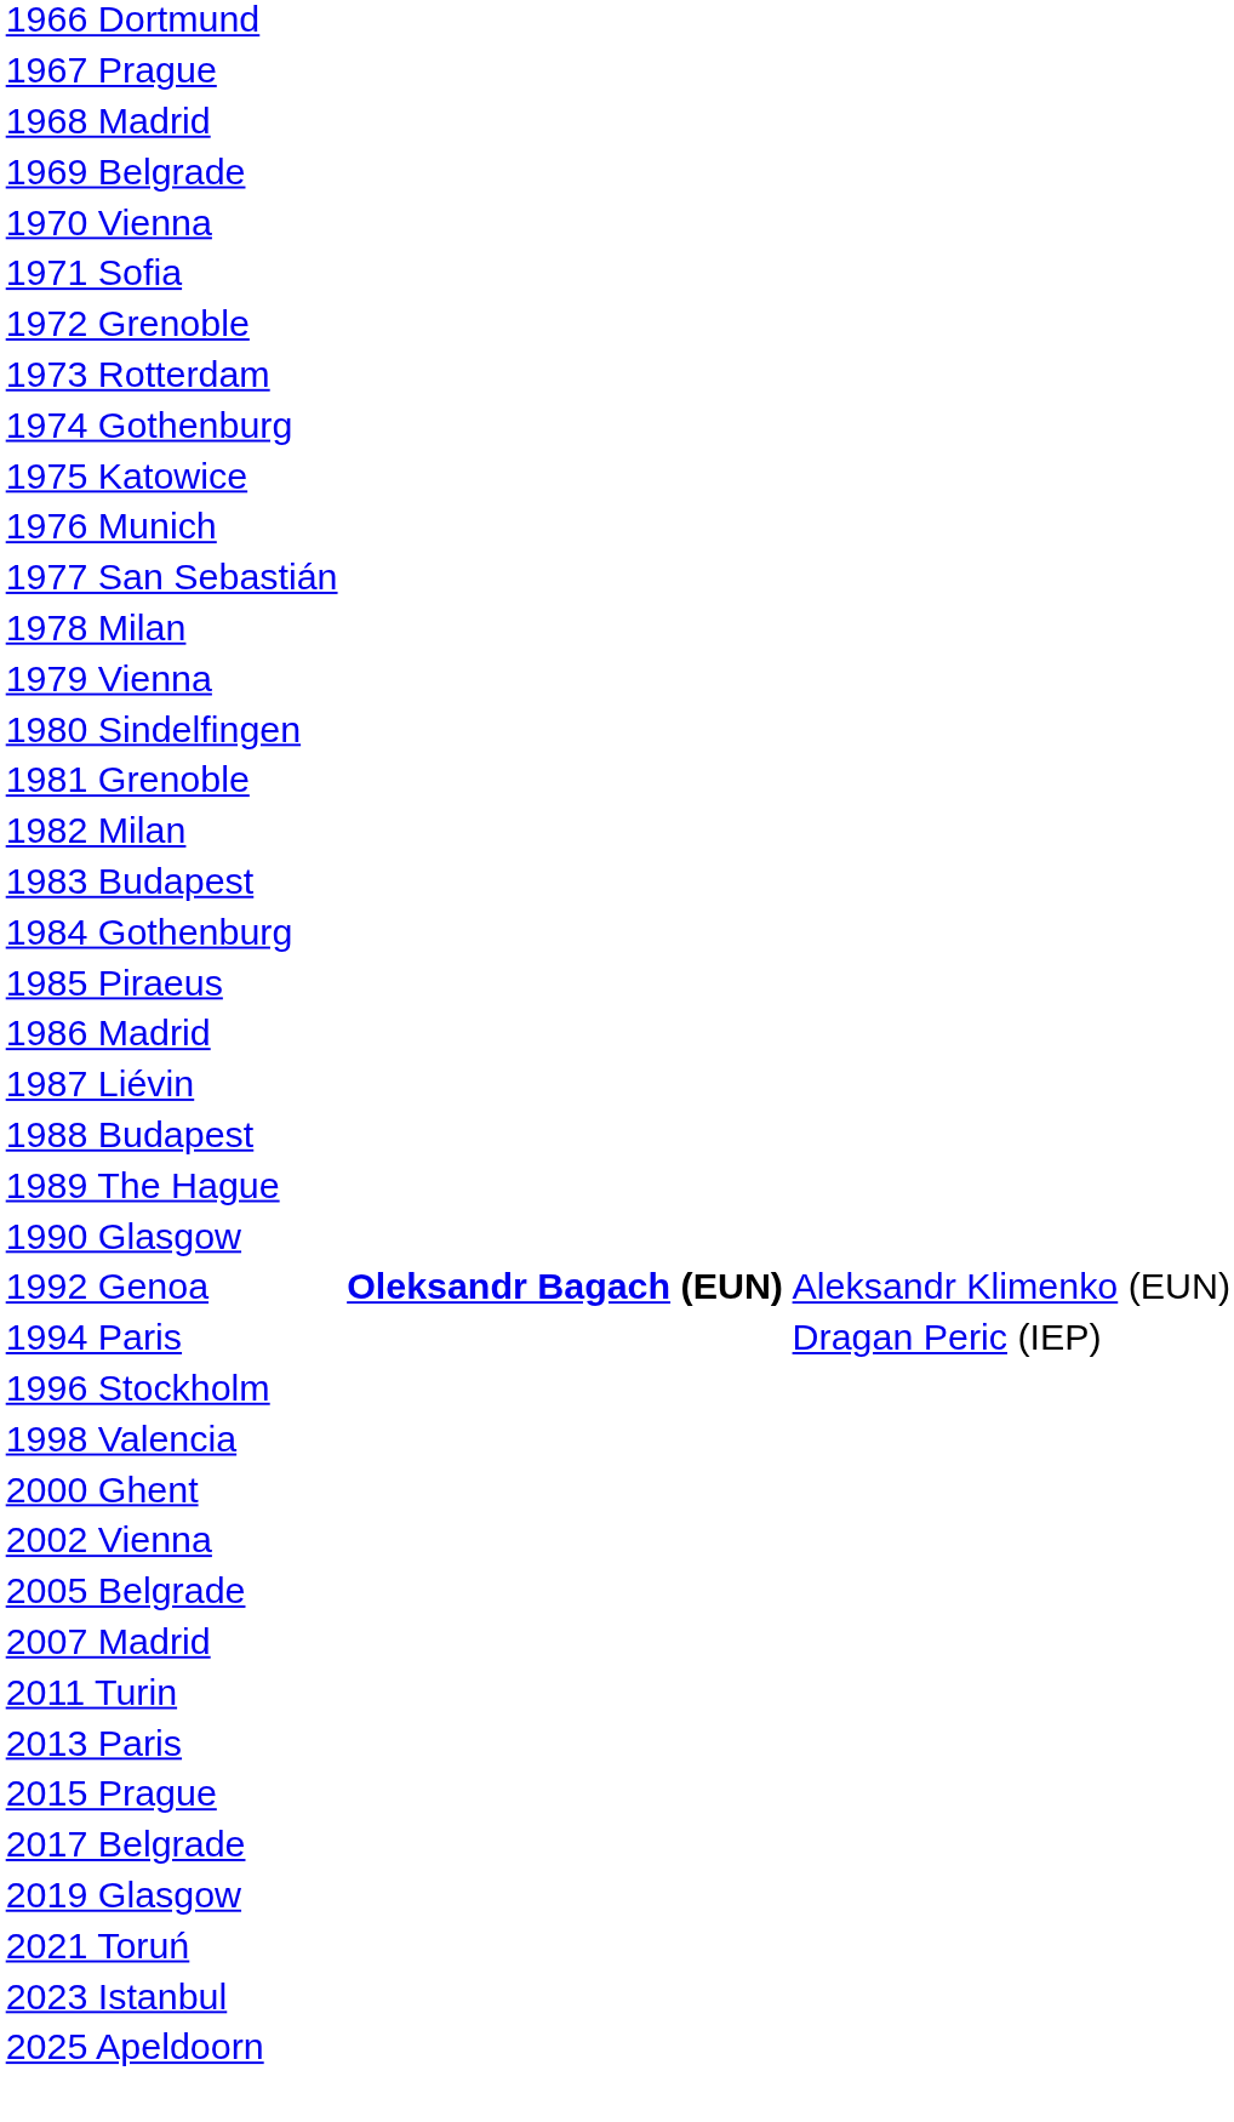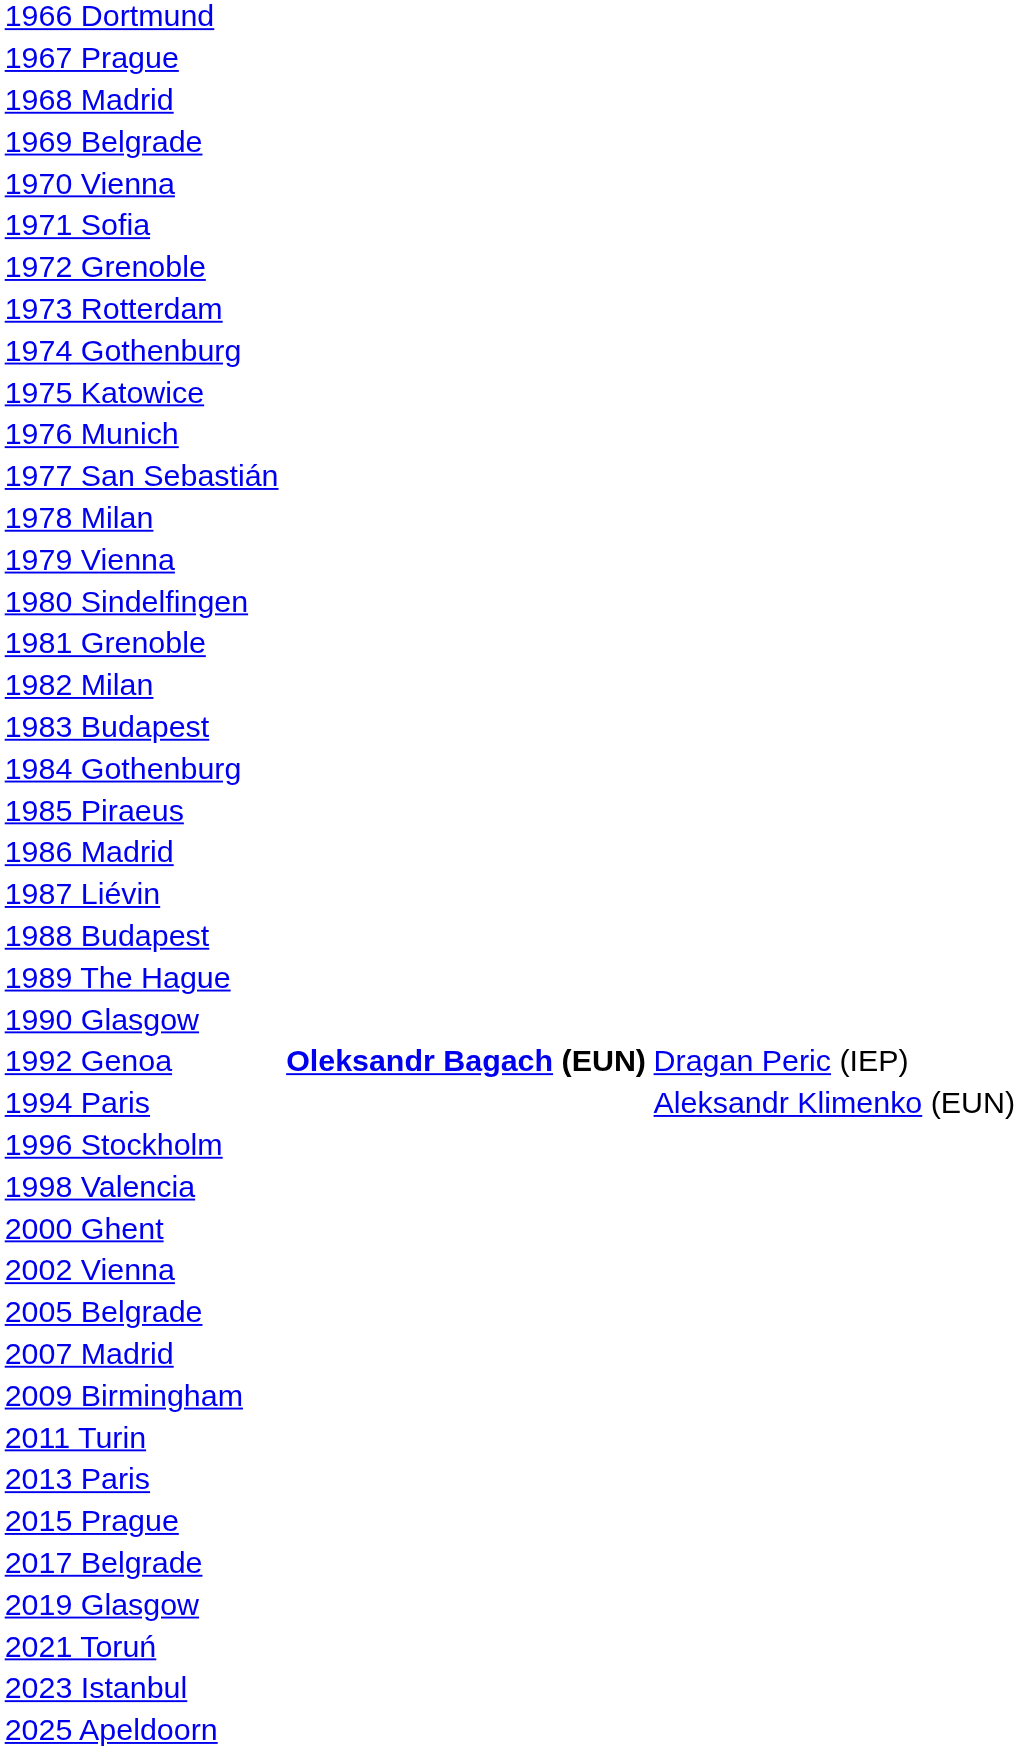1992 Genoa | column 3: Aleksandr Klimenko (EUN) -> Dragan Peric (IEP)
1994 Paris | column 3: Dragan Peric (IEP) -> Aleksandr Klimenko (EUN)
+ row: 2009 Birmingham
